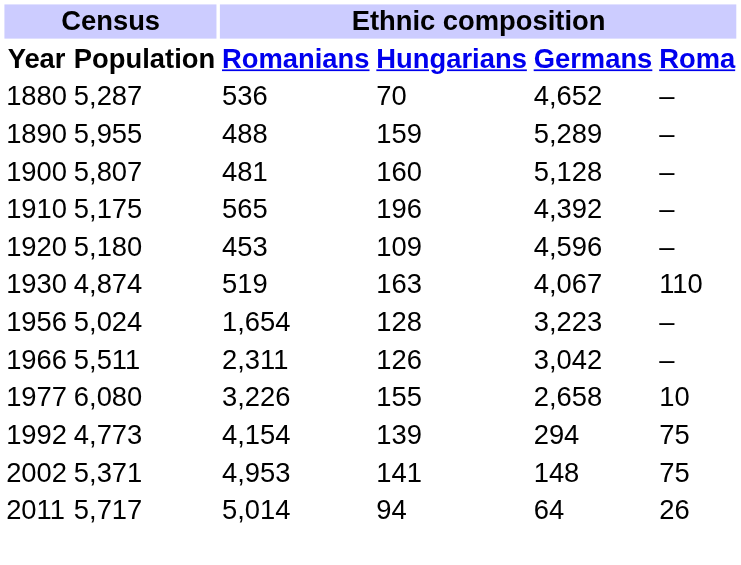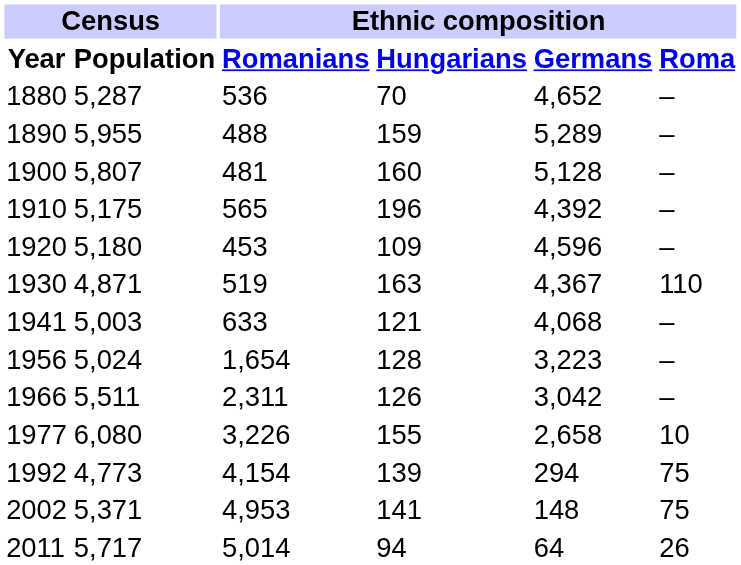1930 | Census / Population: 4,874 -> 4,871
1930 | Ethnic composition / Germans: 4,067 -> 4,367
+ row: 1941 | 5,003 | 633 | 121 | 4,068 | –
